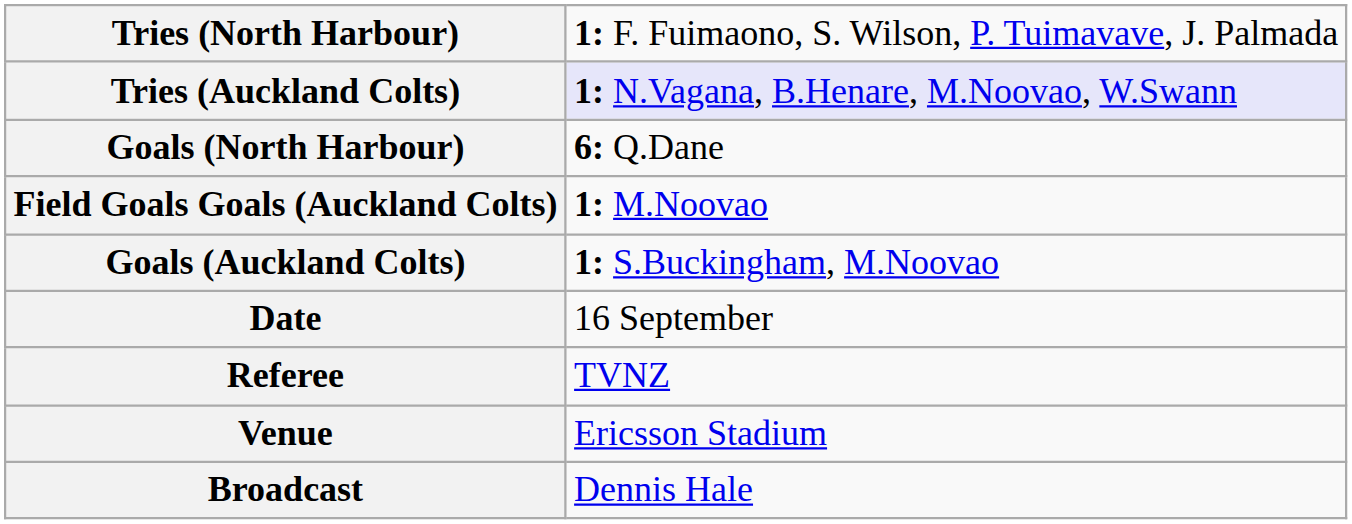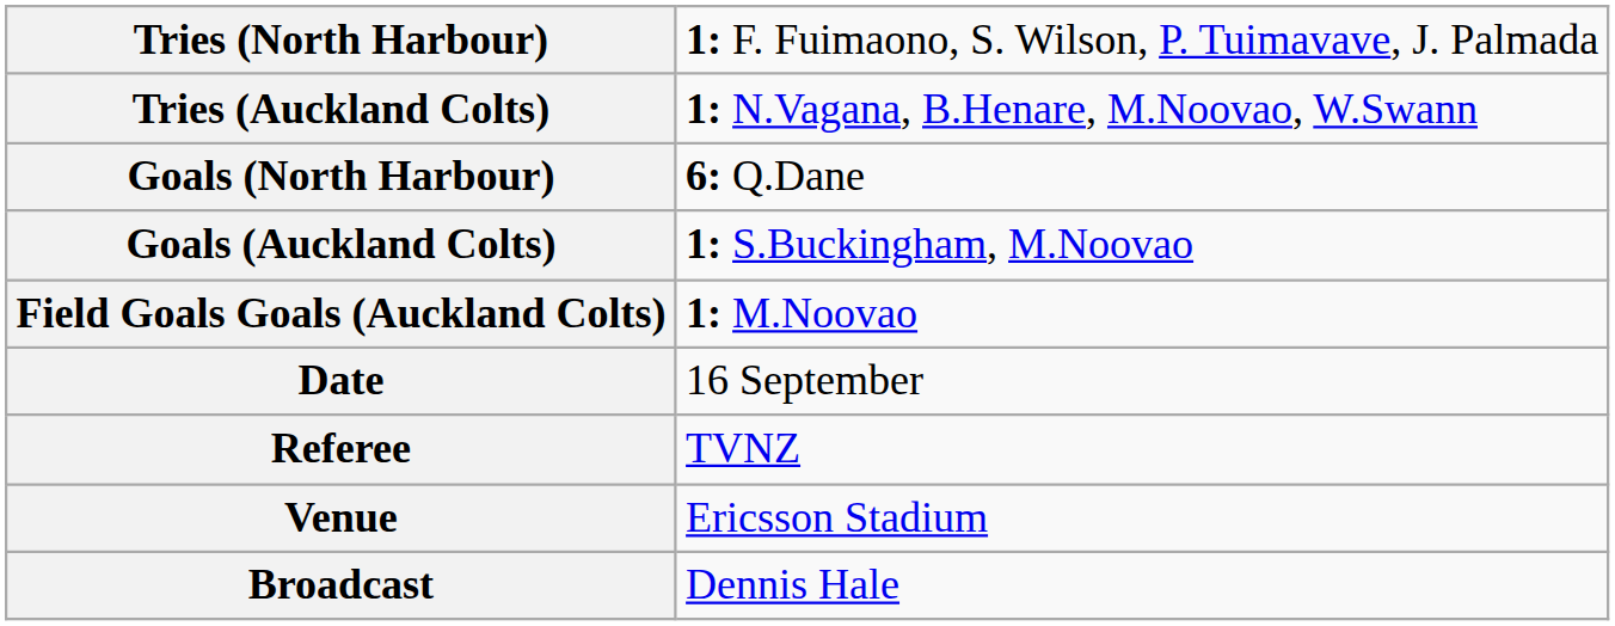Tries (Auckland Colts) | column 2: lavender background -> no background
rows swapped: Goals (Auckland Colts) <-> Field Goals Goals (Auckland Colts)
